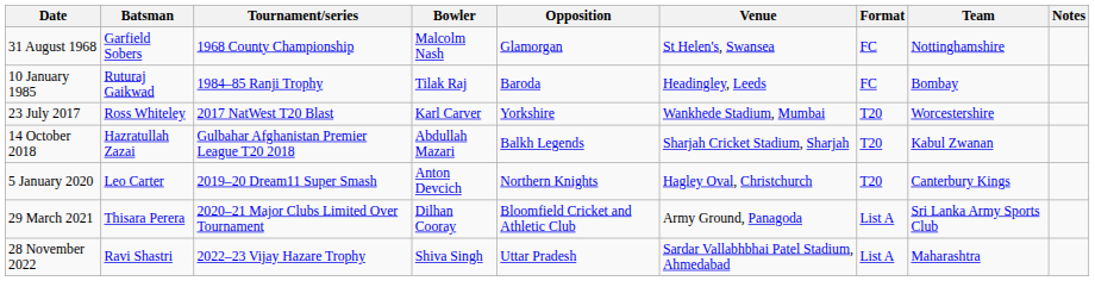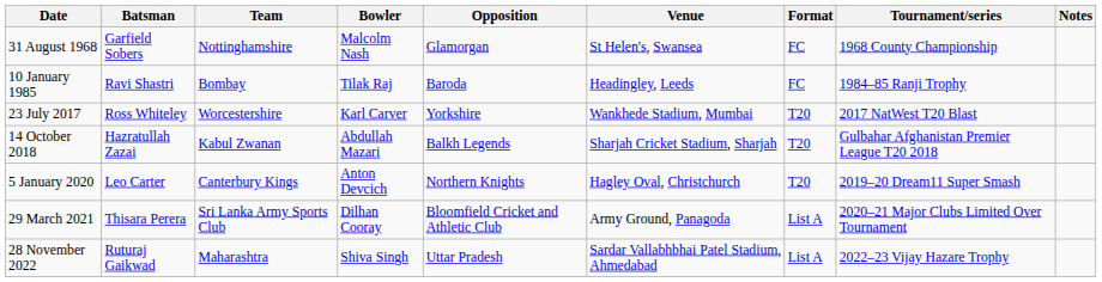columns swapped: Team <-> Tournament/series
10 January 1985 | Batsman: Ruturaj Gaikwad -> Ravi Shastri
28 November 2022 | Batsman: Ravi Shastri -> Ruturaj Gaikwad
